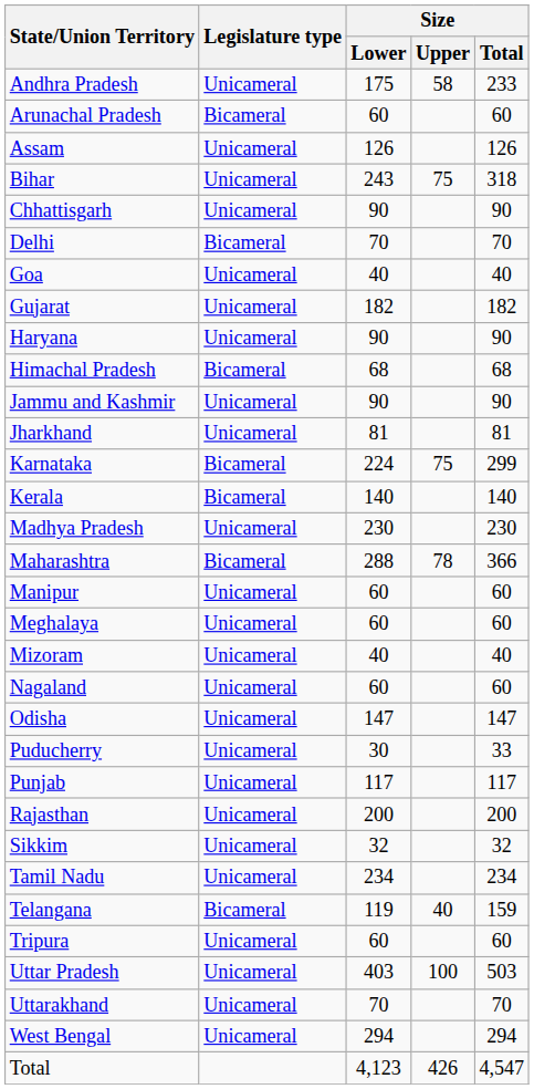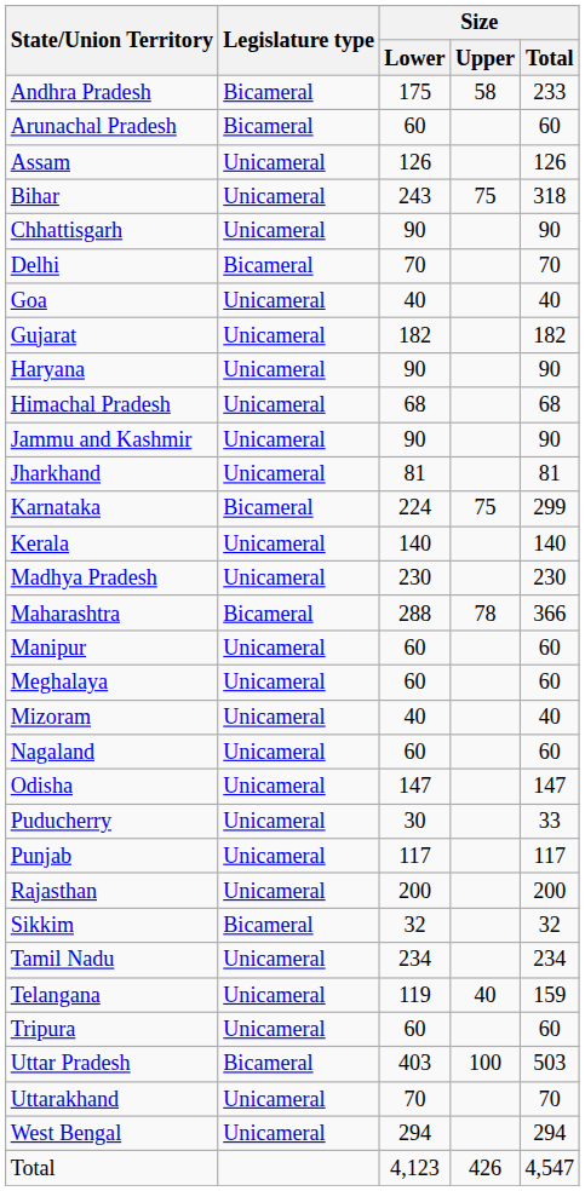Andhra Pradesh | Legislature type: Unicameral -> Bicameral
Himachal Pradesh | Legislature type: Bicameral -> Unicameral
Kerala | Legislature type: Bicameral -> Unicameral
Sikkim | Legislature type: Unicameral -> Bicameral
Telangana | Legislature type: Bicameral -> Unicameral
Uttar Pradesh | Legislature type: Unicameral -> Bicameral
